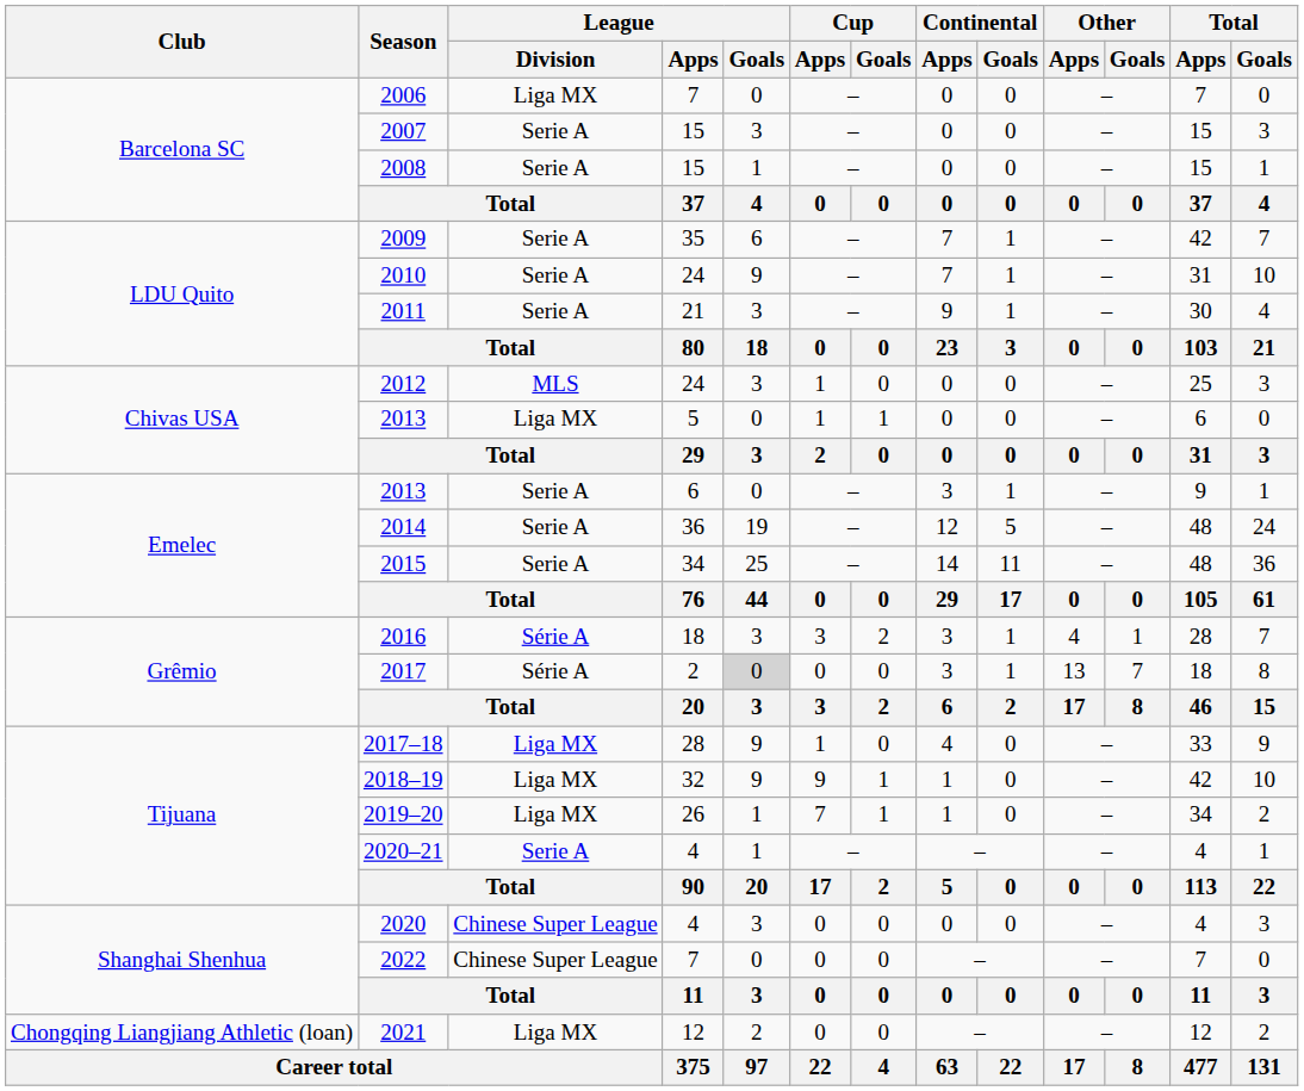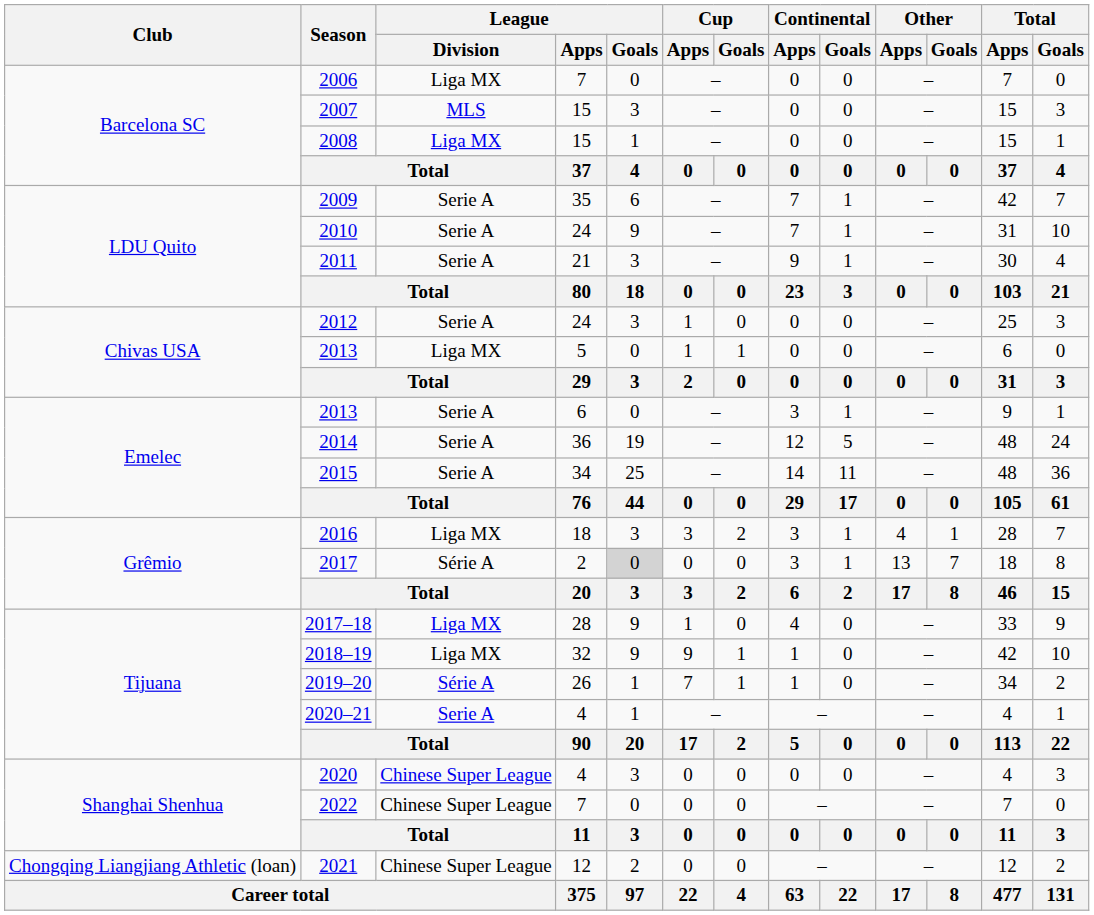2007 | League / Division: Serie A -> MLS
2008 | League / Division: Serie A -> Liga MX
2012 | League / Division: MLS -> Serie A
2016 | League / Division: Série A -> Liga MX
2019–20 | League / Division: Liga MX -> Série A
2021 | League / Division: Liga MX -> Chinese Super League
